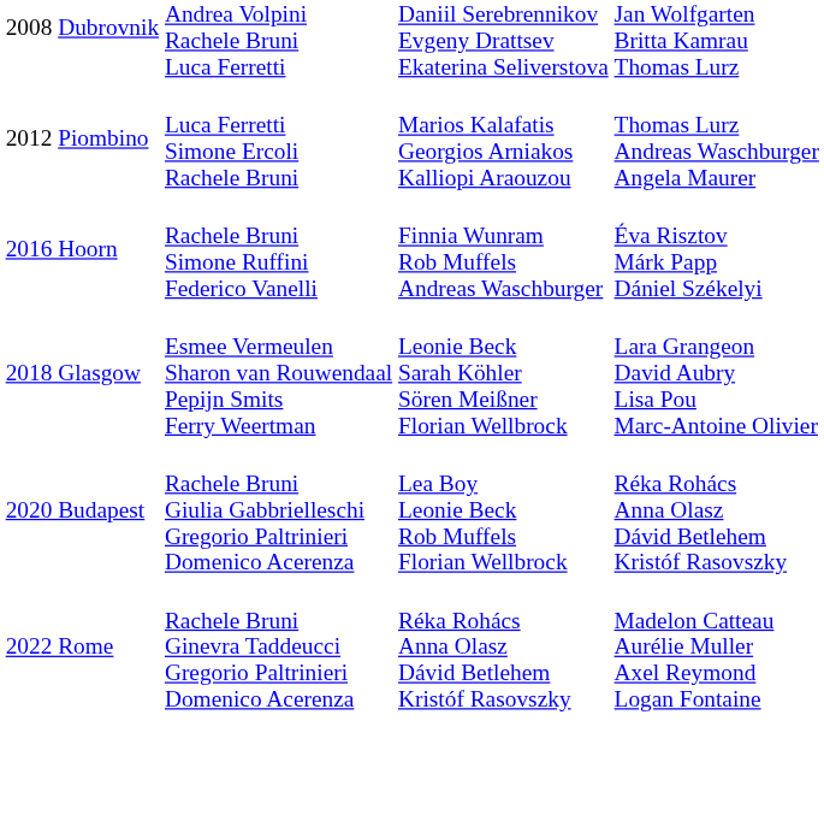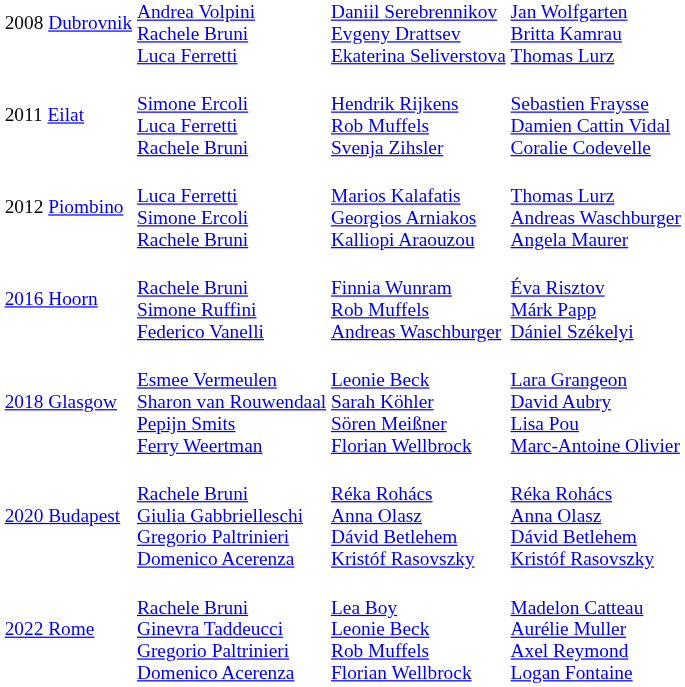+ row: 2011 Eilat | Simone Ercoli Luca Ferretti Rachele Bruni | Hendrik Rijkens Rob Muffels Svenja Zihsler | Sebastien Fraysse Damien Cattin Vidal Coralie Codevelle
2020 Budapest | column 3: Lea Boy Leonie Beck Rob Muffels Florian Wellbrock -> Réka Rohács Anna Olasz Dávid Betlehem Kristóf Rasovszky
2022 Rome | column 3: Réka Rohács Anna Olasz Dávid Betlehem Kristóf Rasovszky -> Lea Boy Leonie Beck Rob Muffels Florian Wellbrock
